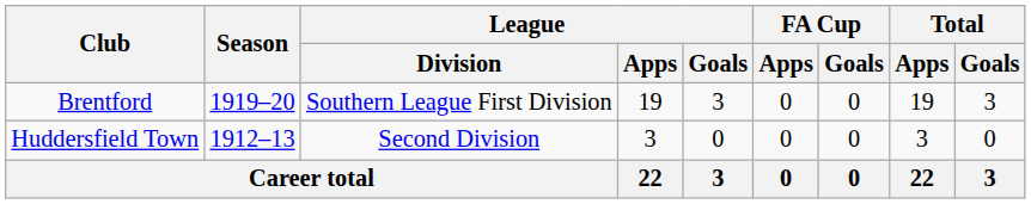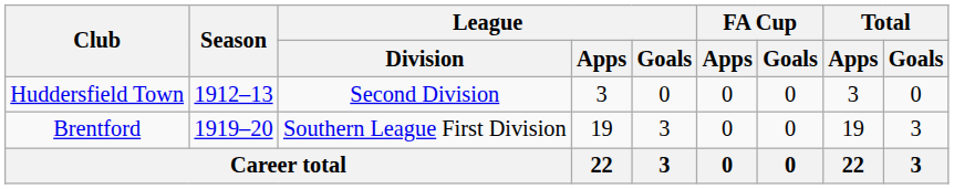rows swapped: Huddersfield Town <-> Brentford
